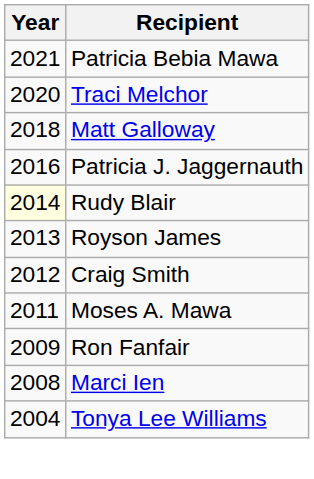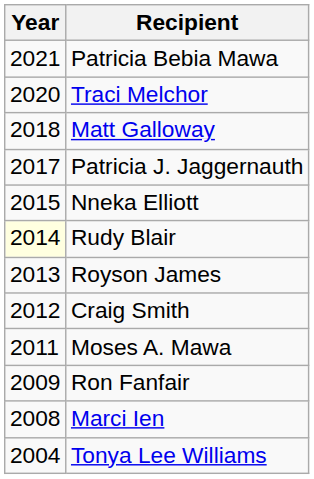Patricia J. Jaggernauth | Year: 2016 -> 2017
+ row: 2015 | Nneka Elliott
